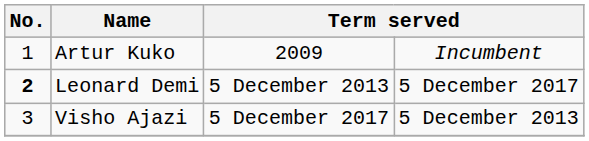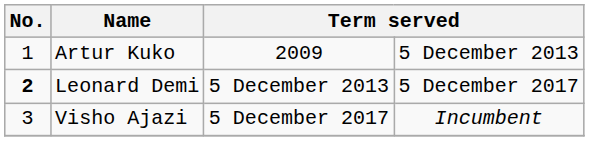Artur Kuko | column 4: Incumbent -> 5 December 2013
Visho Ajazi | column 4: 5 December 2013 -> Incumbent
